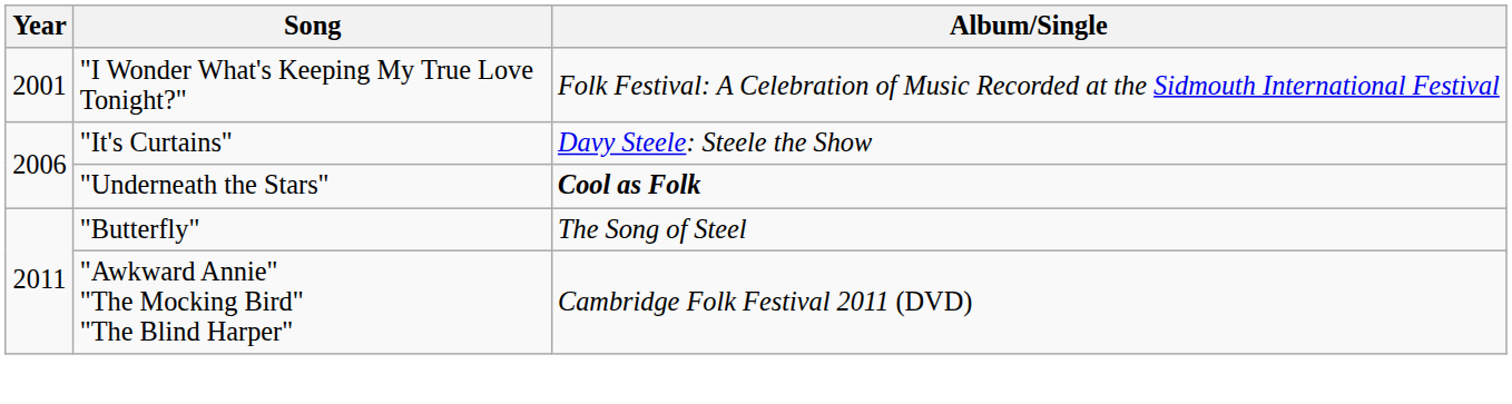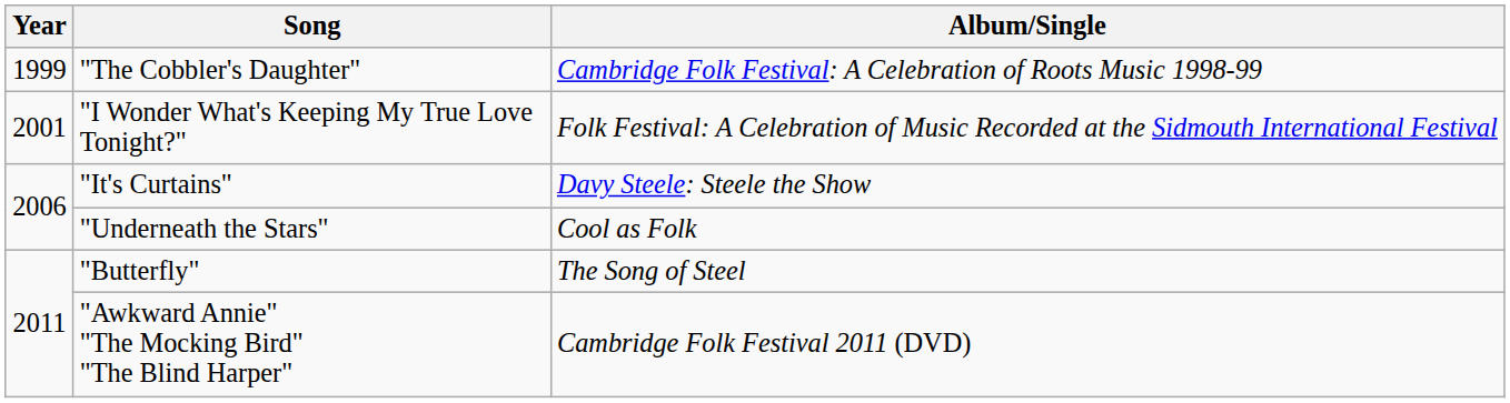+ row: 1999 | "The Cobbler's Daughter" | Cambridge Folk Festival: A Celebration of Roots Music 1998-99
"Underneath the Stars" | Album/Single: bold -> normal
